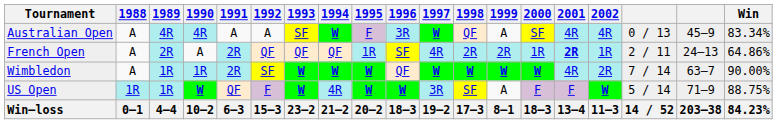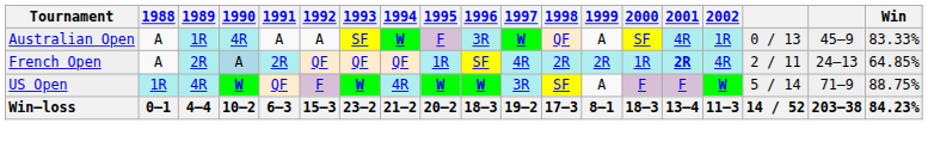Australian Open | 1989: 4R -> 1R
Australian Open | 2002: 4R -> 1R
Australian Open | Win: 83.34% -> 83.33%
French Open | 1990: no background -> lightblue background
French Open | 2002: 1R -> 4R
French Open | Win: 64.86% -> 64.85%
- row: Wimbledon | A | 1R | 1R | 2R | SF | W | W | W | QF | W | W | W | W | 4R | 2R | 7 / 14 | 63–7 | 90.00%
US Open | 1989: 1R -> 4R
